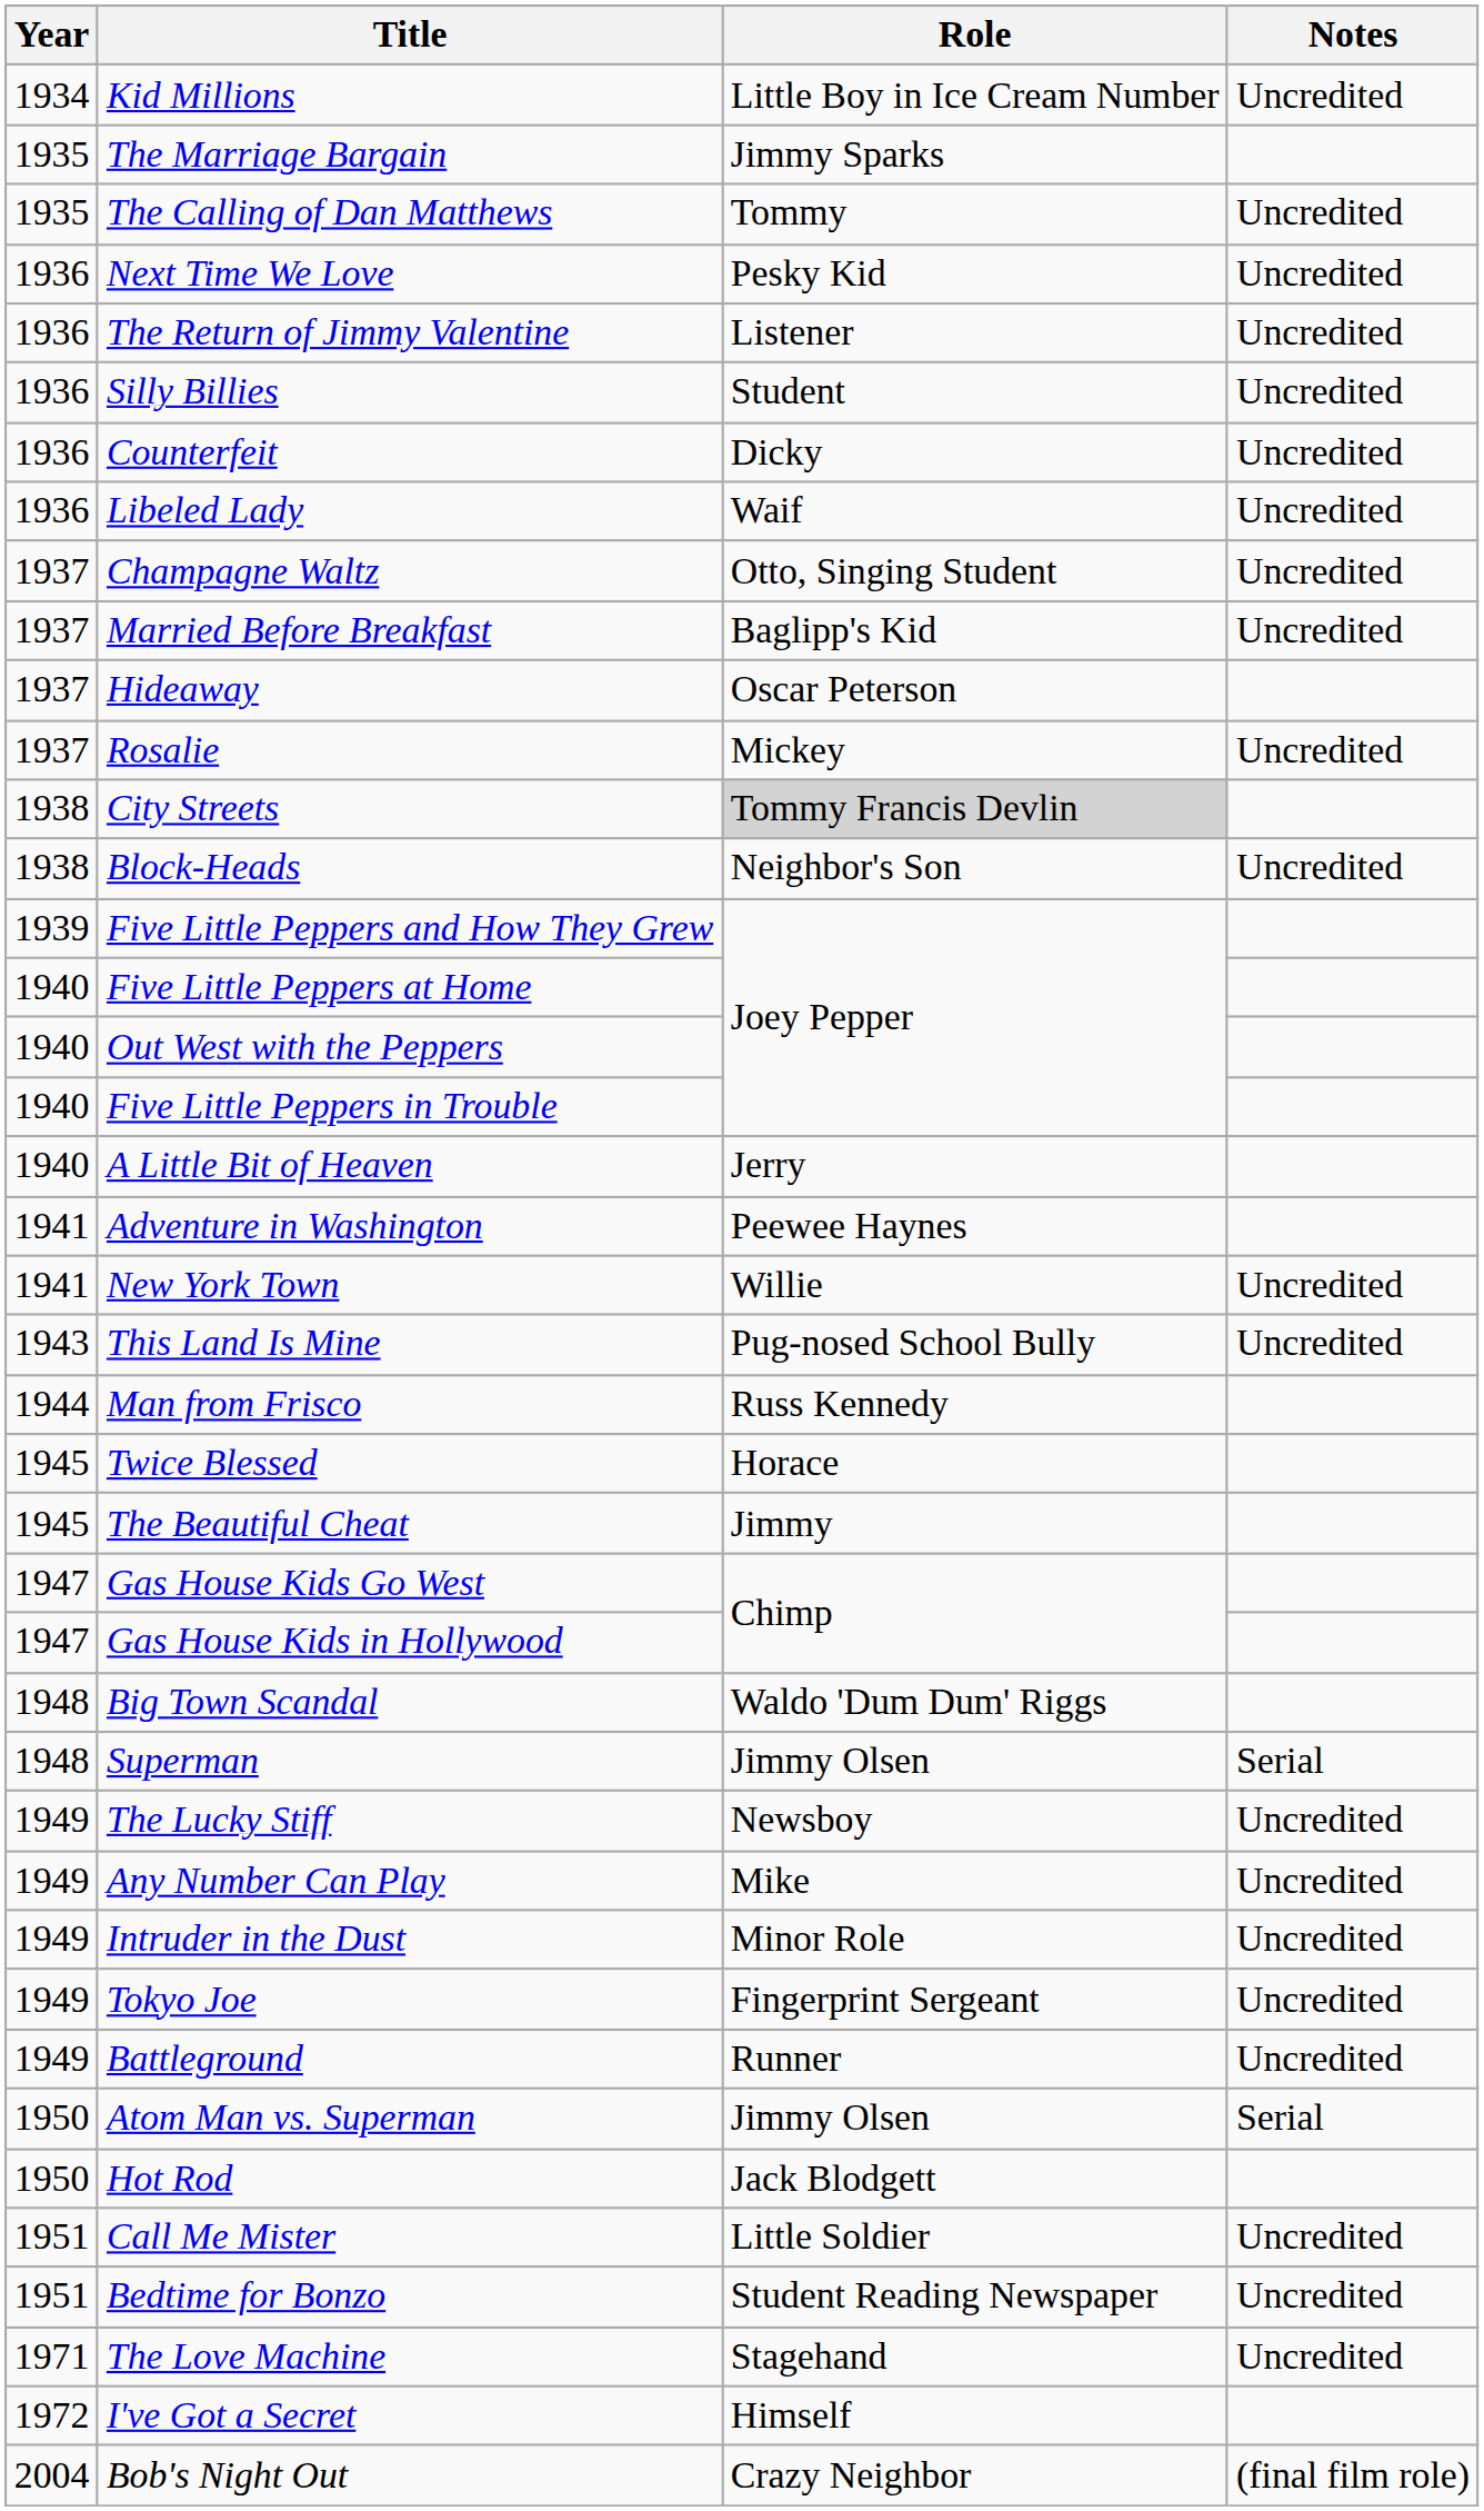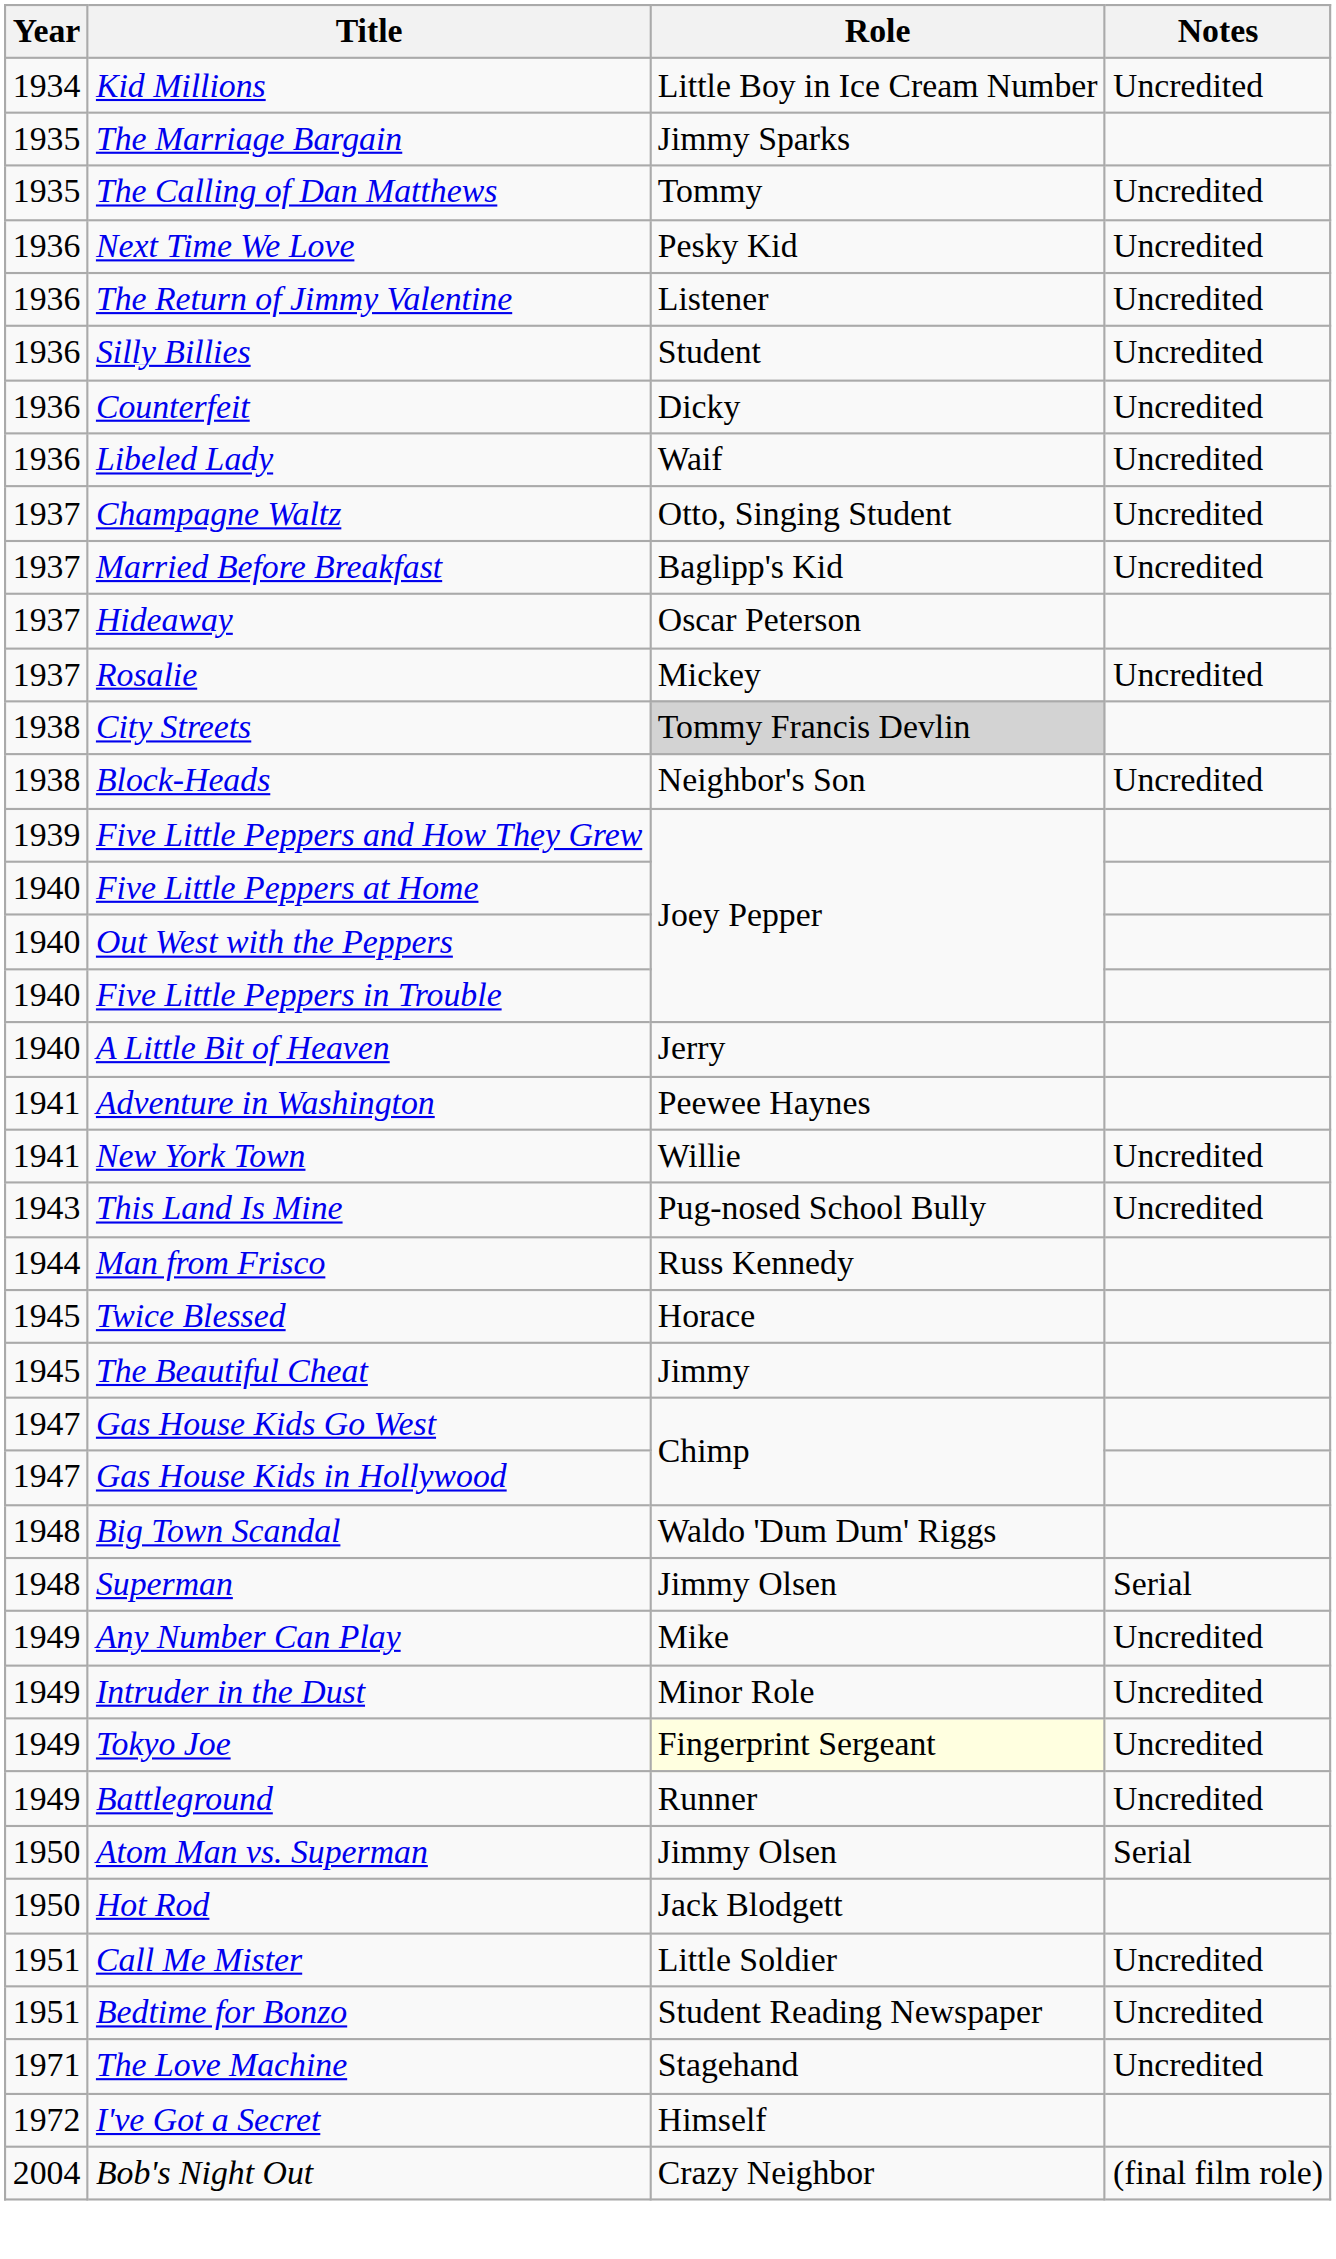- row: 1949 | The Lucky Stiff | Newsboy | Uncredited
Tokyo Joe | Role: no background -> lightyellow background
